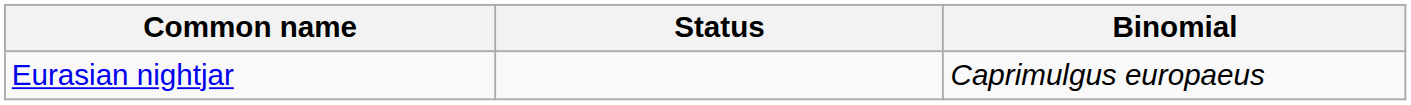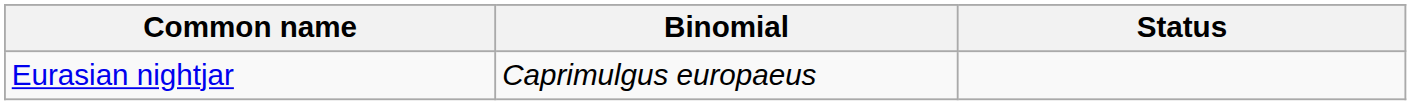columns swapped: Binomial <-> Status
